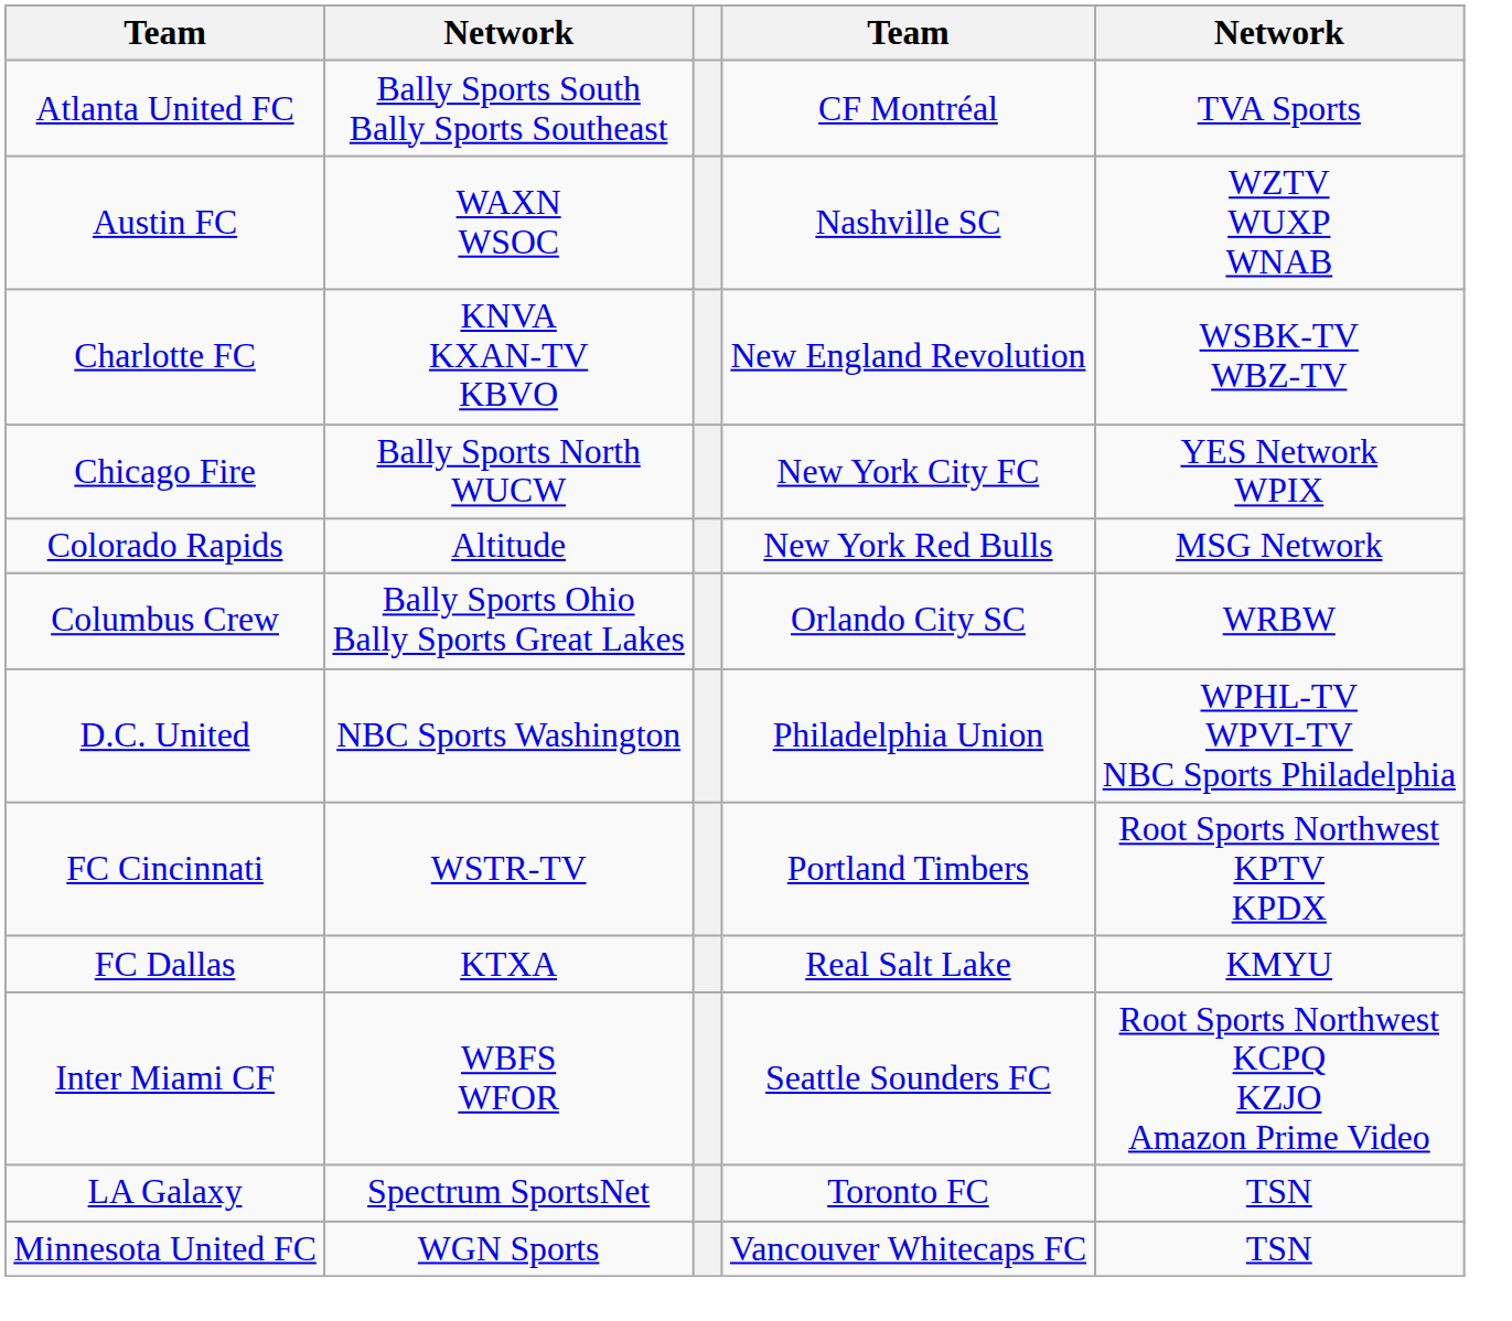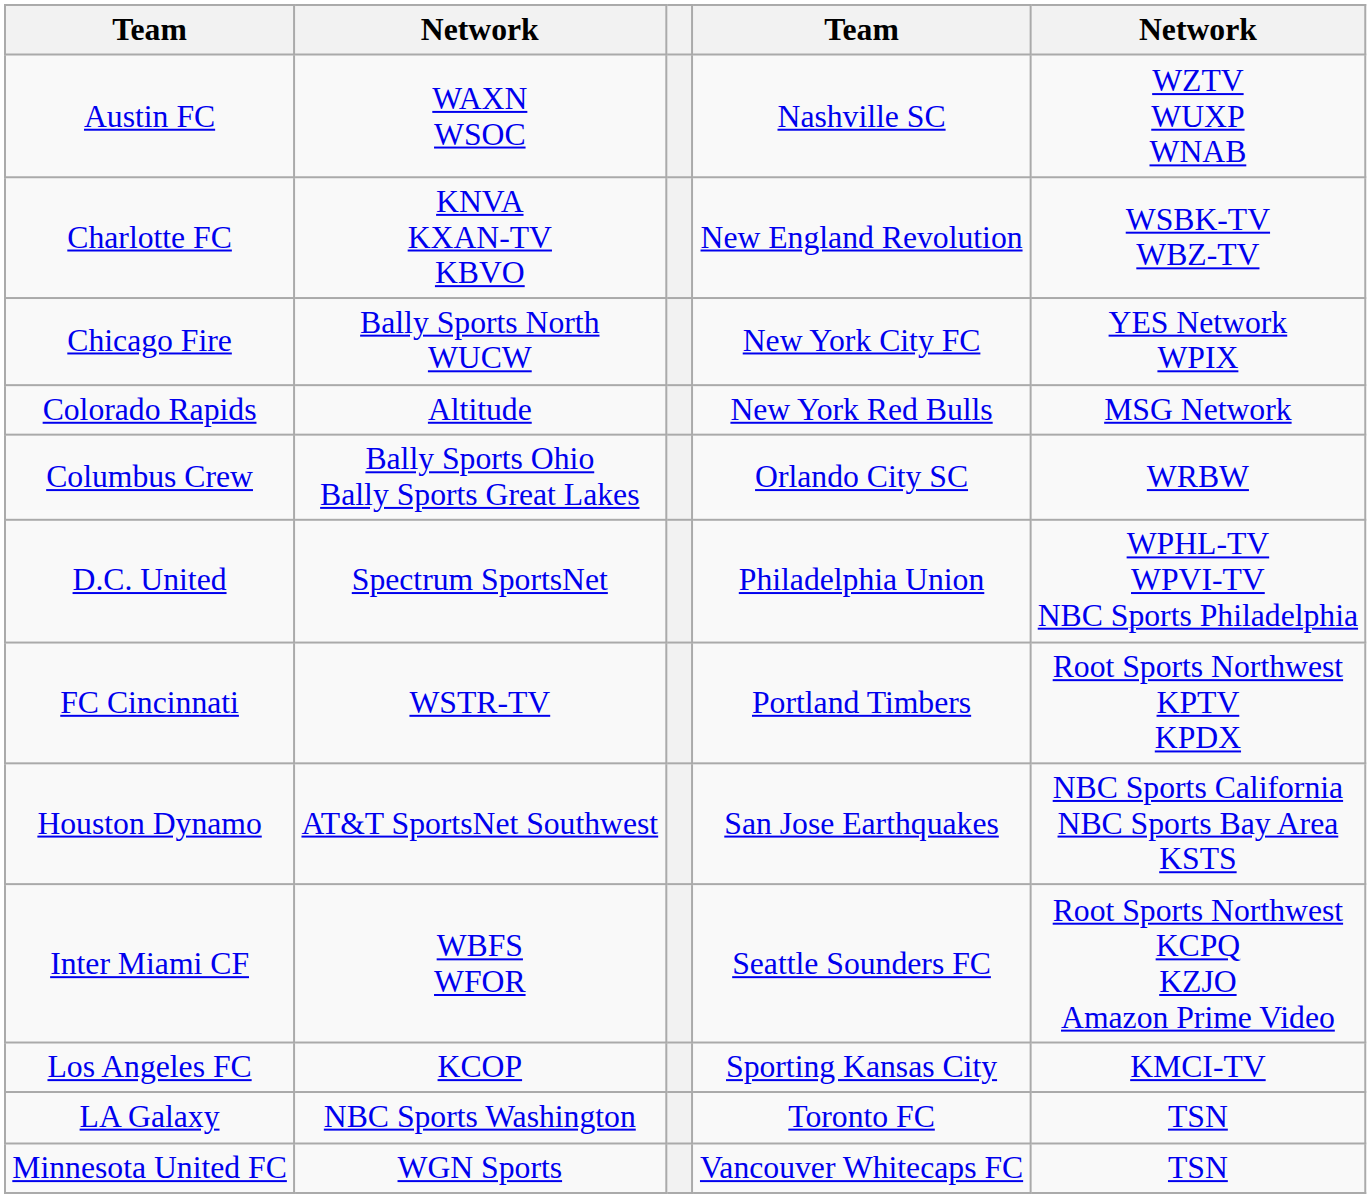- row: Atlanta United FC | Bally Sports South Bally Sports Southeast | CF Montréal | TVA Sports
D.C. United | column 2: NBC Sports Washington -> Spectrum SportsNet
- row: FC Dallas | KTXA | Real Salt Lake | KMYU
+ row: Houston Dynamo | AT&T SportsNet Southwest | San Jose Earthquakes | NBC Sports California NBC Sports Bay Area KSTS
+ row: Los Angeles FC | KCOP | Sporting Kansas City | KMCI-TV
LA Galaxy | column 2: Spectrum SportsNet -> NBC Sports Washington
